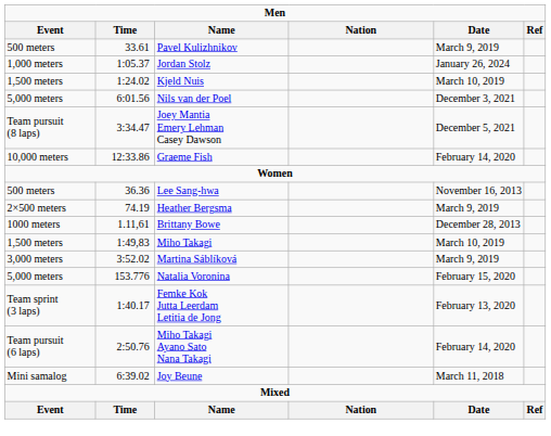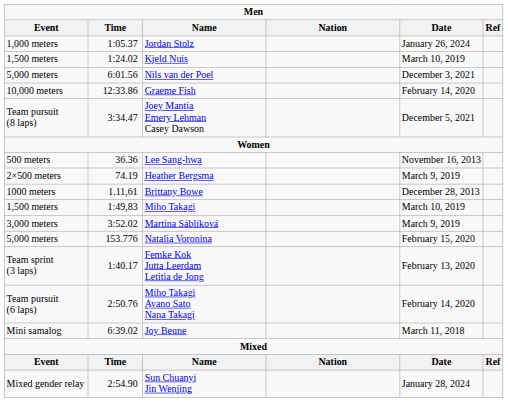- row: 500 meters | 33.61 | Pavel Kulizhnikov | March 9, 2019
rows swapped: Graeme Fish <-> Joey Mantia Emery Lehman Casey Dawson
+ row: Mixed gender relay | 2:54.90 | Sun Chuanyi Jin Wenjing | January 28, 2024
